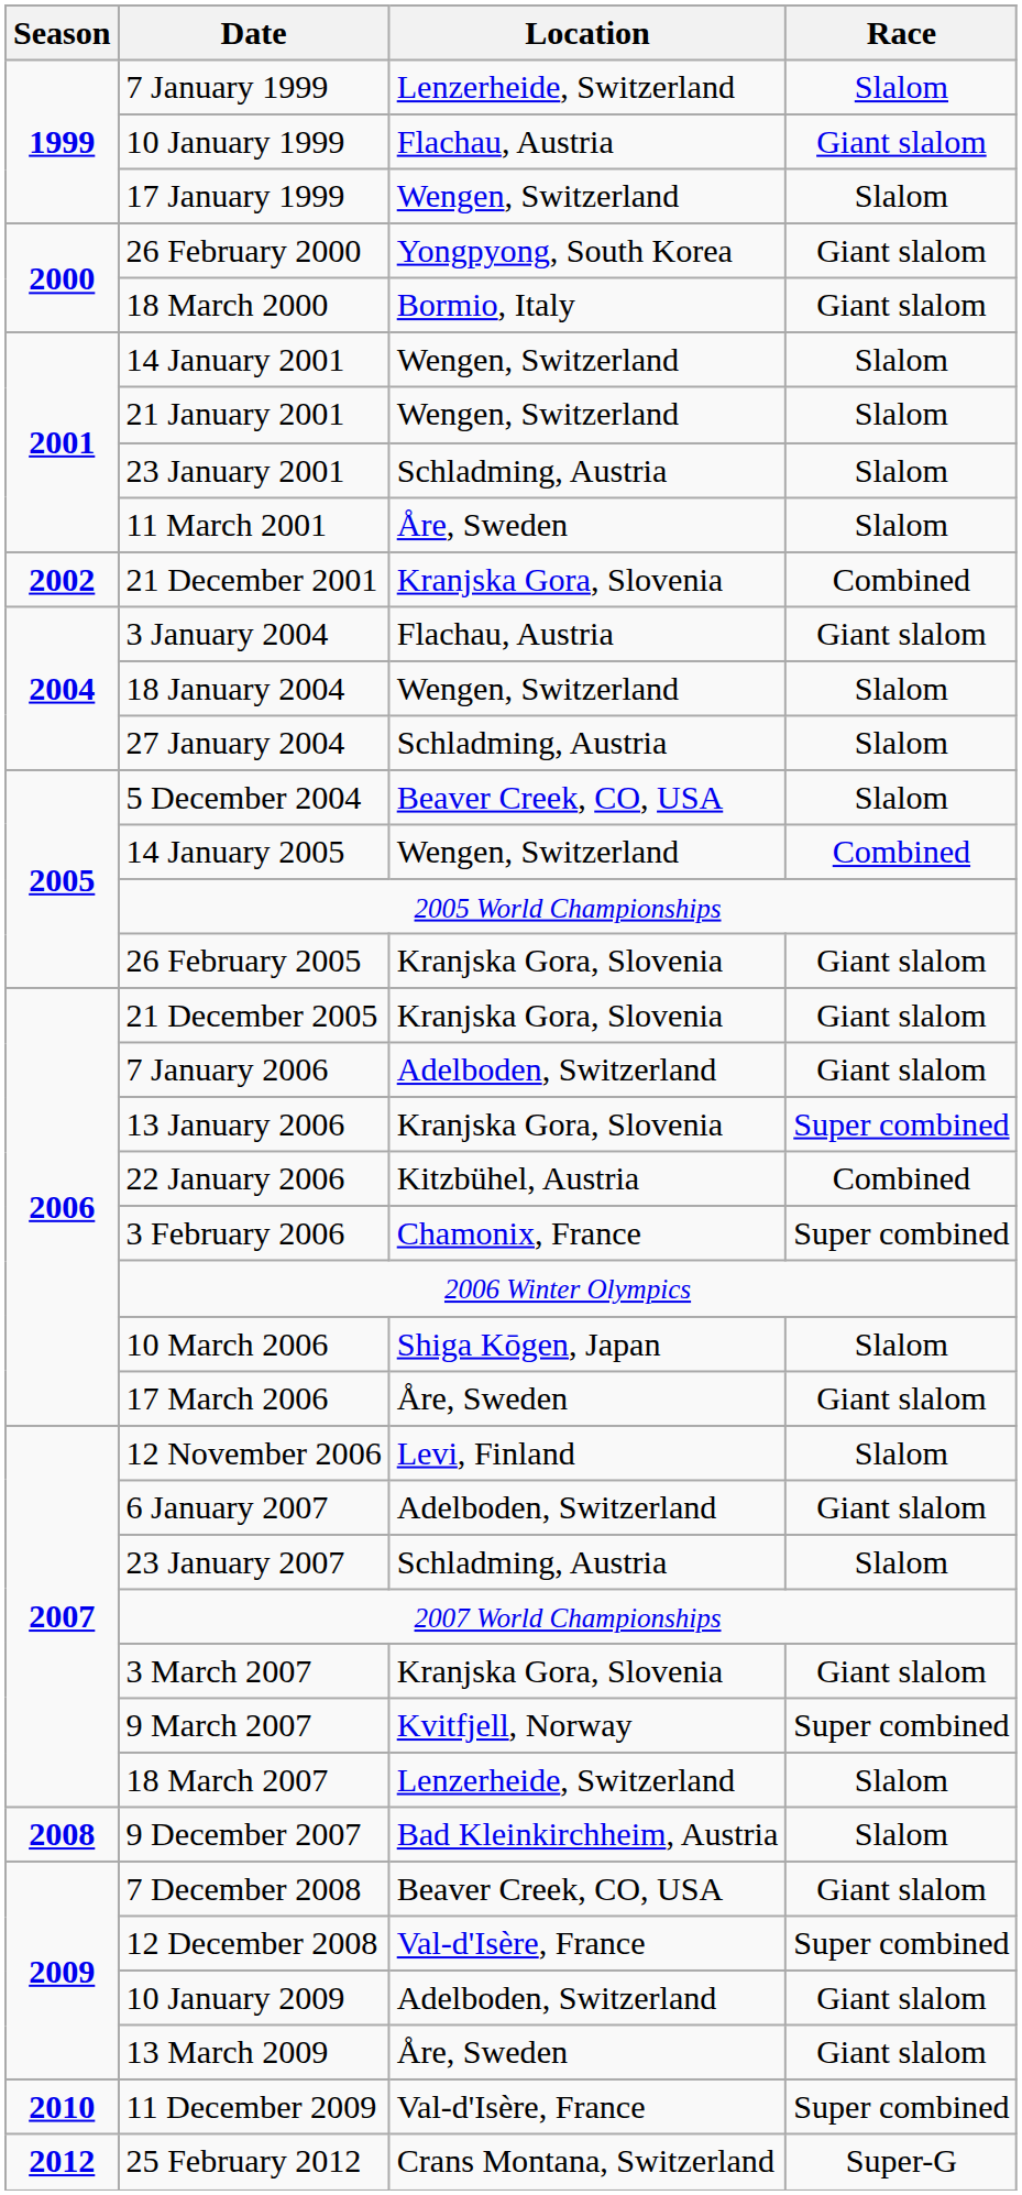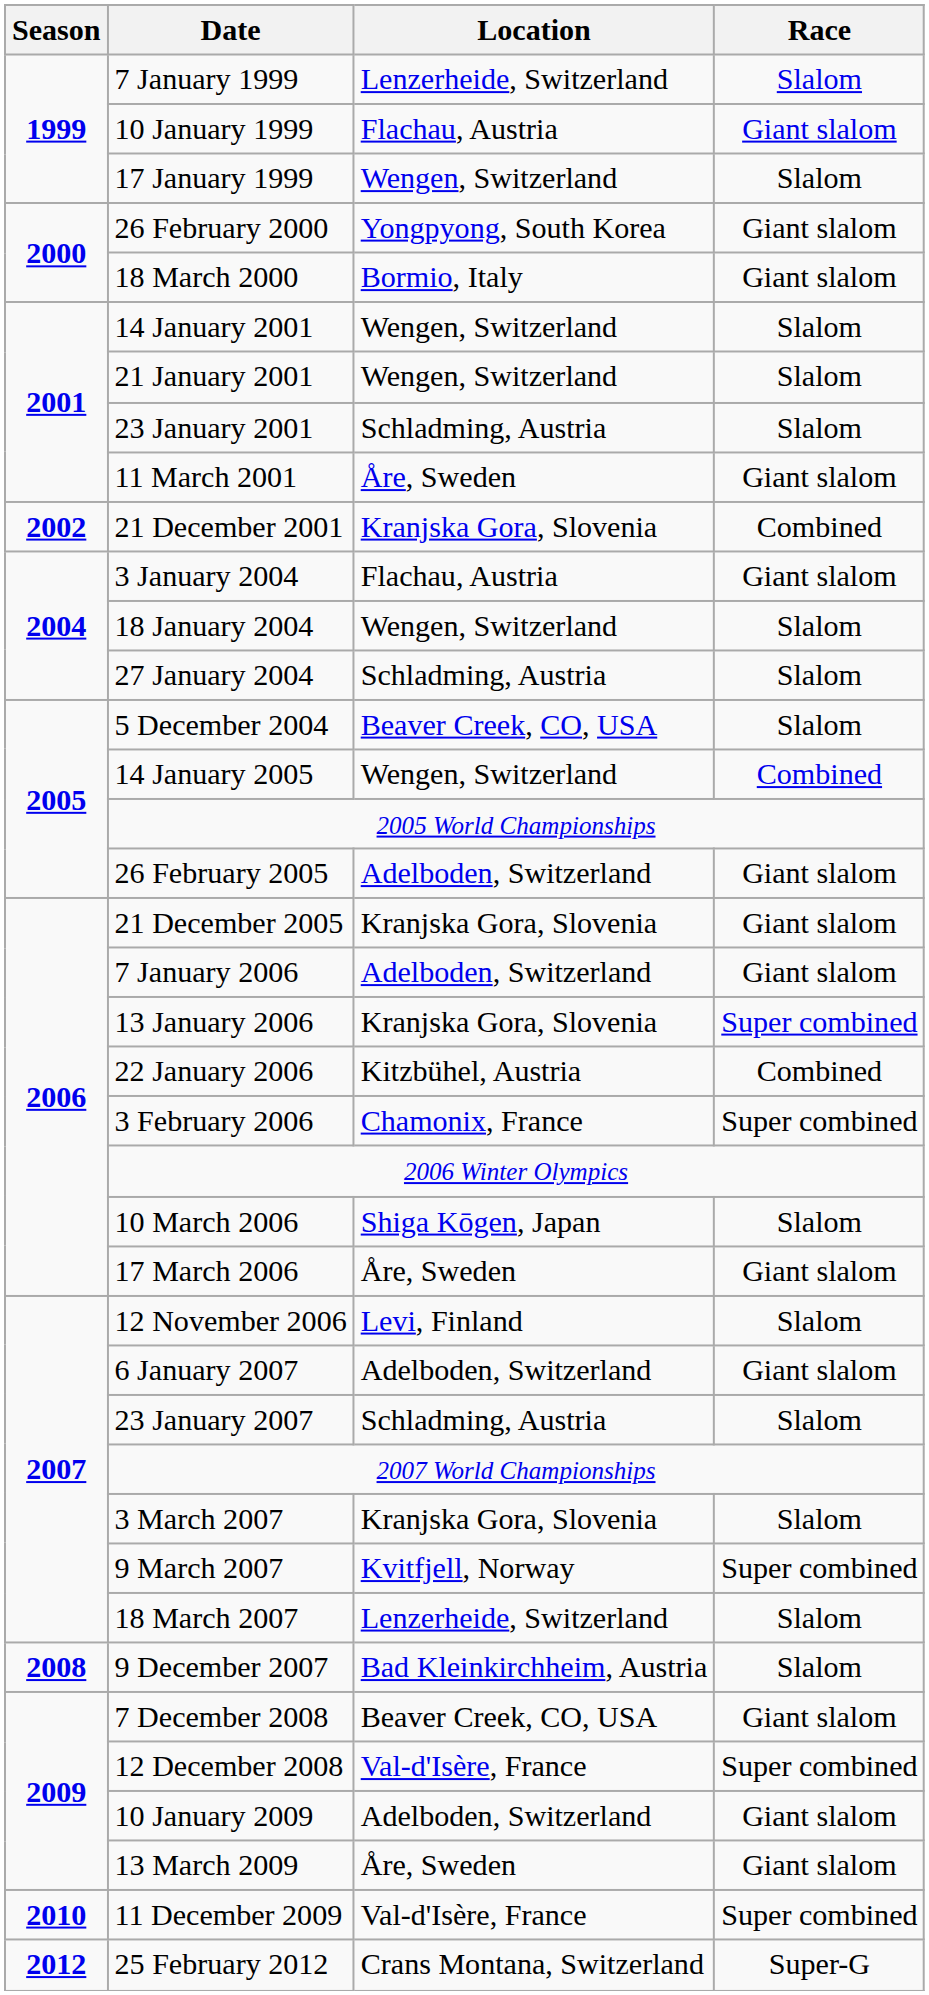11 March 2001 | Race: Slalom -> Giant slalom
26 February 2005 | Location: Kranjska Gora, Slovenia -> Adelboden, Switzerland
3 March 2007 | Race: Giant slalom -> Slalom
